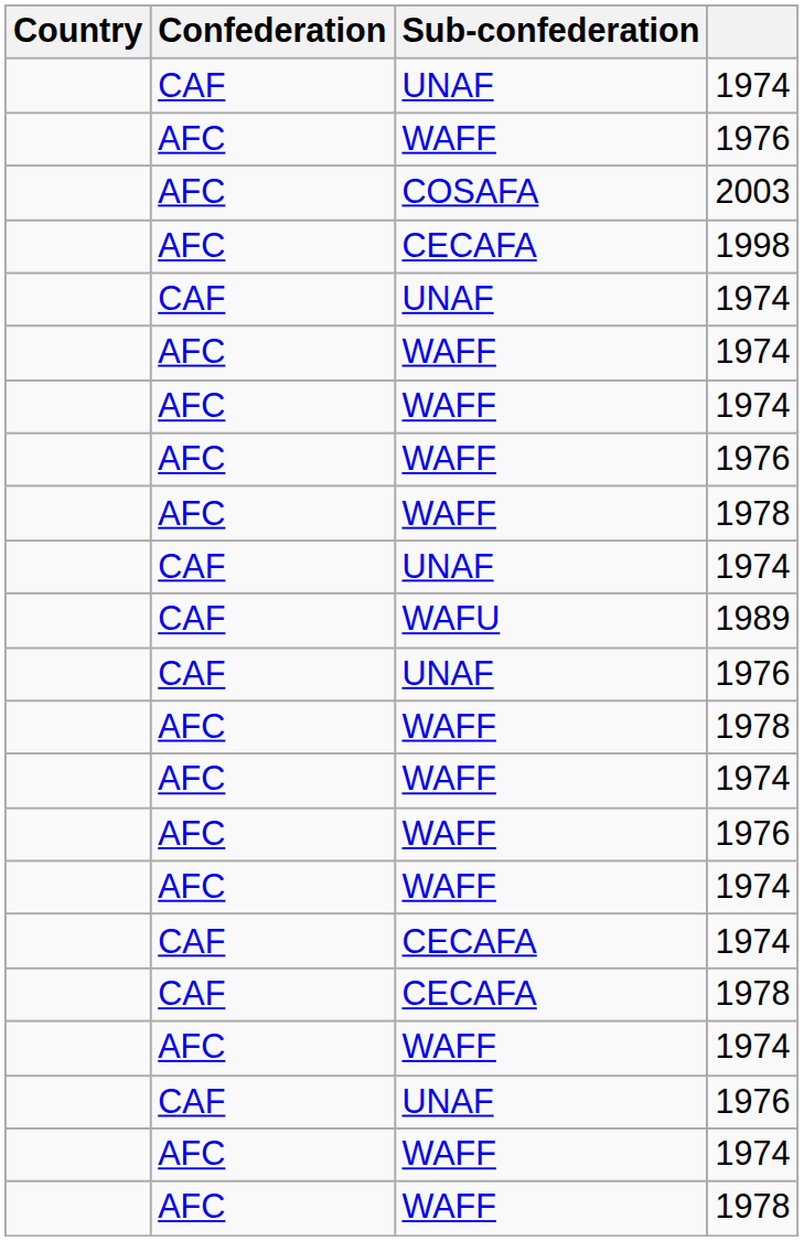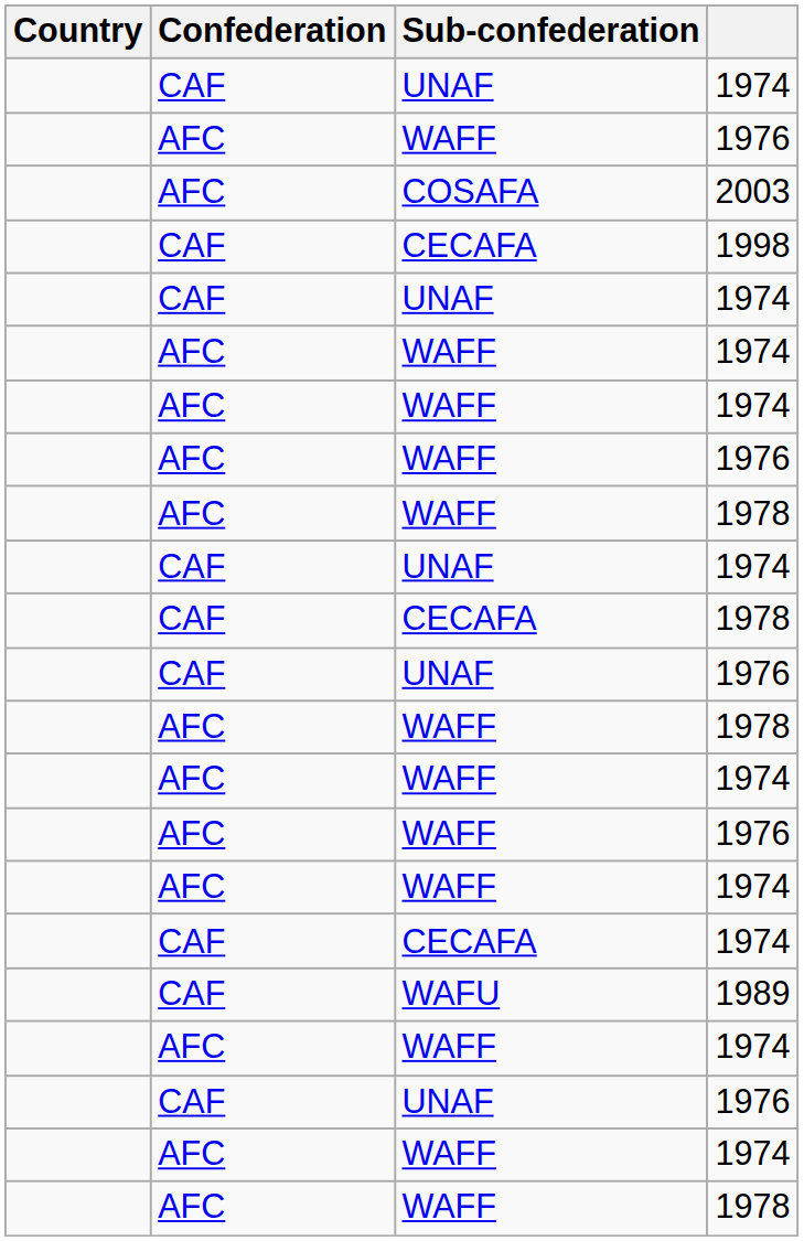1998 | Confederation: AFC -> CAF
rows swapped: 1989 <-> CECAFA / 1978
